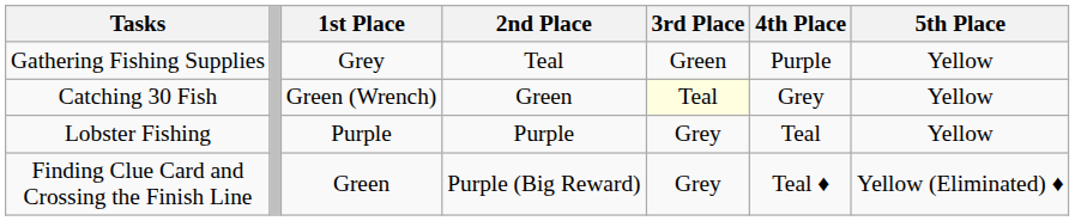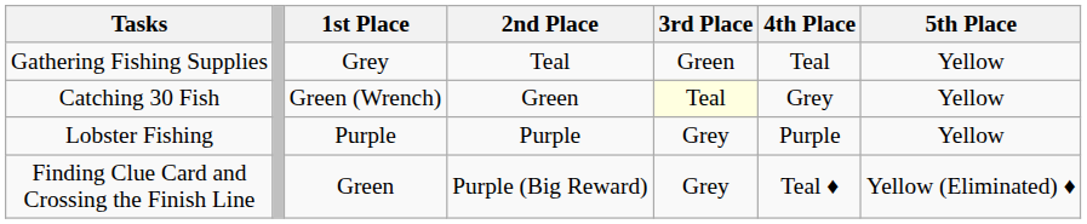Gathering Fishing Supplies | 4th Place: Purple -> Teal
Lobster Fishing | 4th Place: Teal -> Purple
